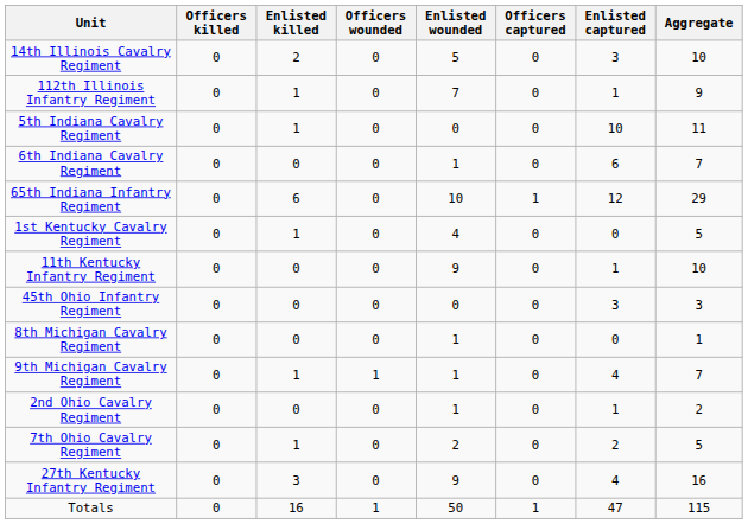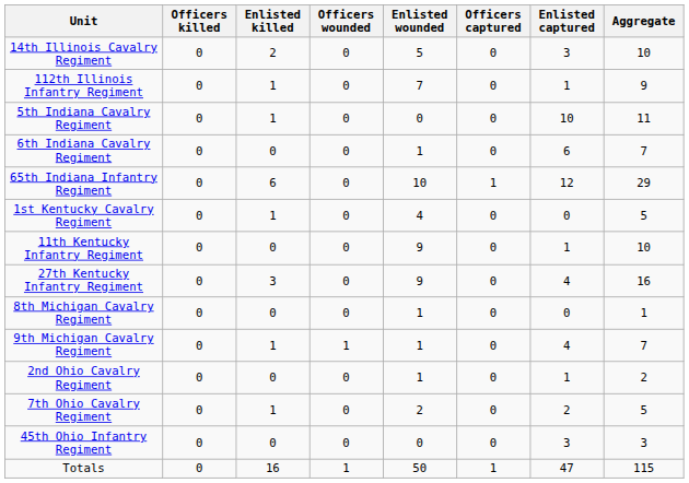rows swapped: 27th Kentucky Infantry Regiment <-> 45th Ohio Infantry Regiment
